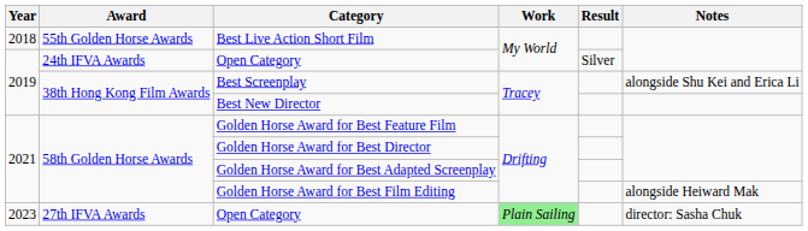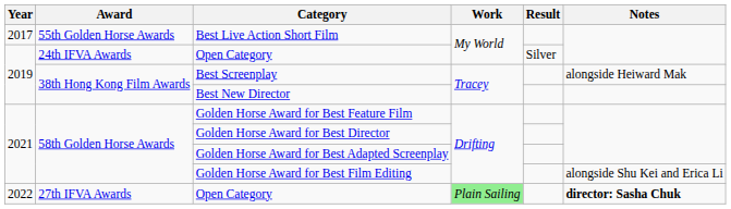Best Live Action Short Film | Year: 2018 -> 2017
Best Screenplay | Notes: alongside Shu Kei and Erica Li -> alongside Heiward Mak
Golden Horse Award for Best Film Editing | Notes: alongside Heiward Mak -> alongside Shu Kei and Erica Li
27th IFVA Awards / Open Category | Year: 2023 -> 2022
27th IFVA Awards / Open Category | Notes: normal -> bold
